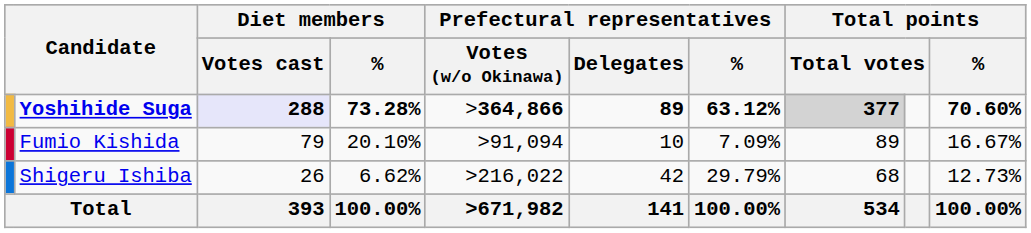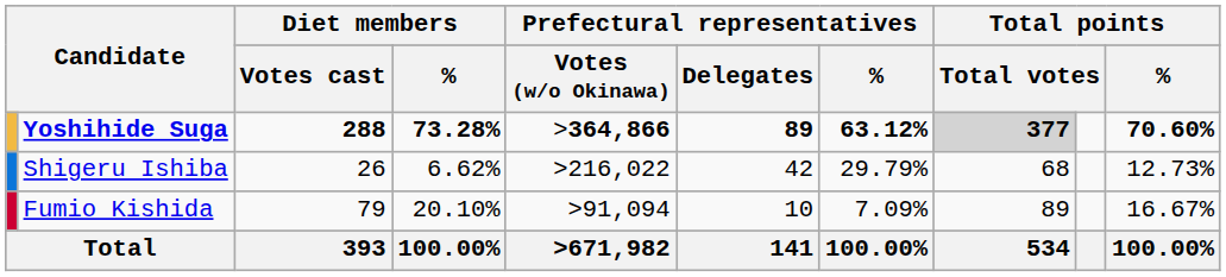Yoshihide Suga | Diet members / Votes cast: lavender background -> no background
rows swapped: Fumio Kishida <-> Shigeru Ishiba
